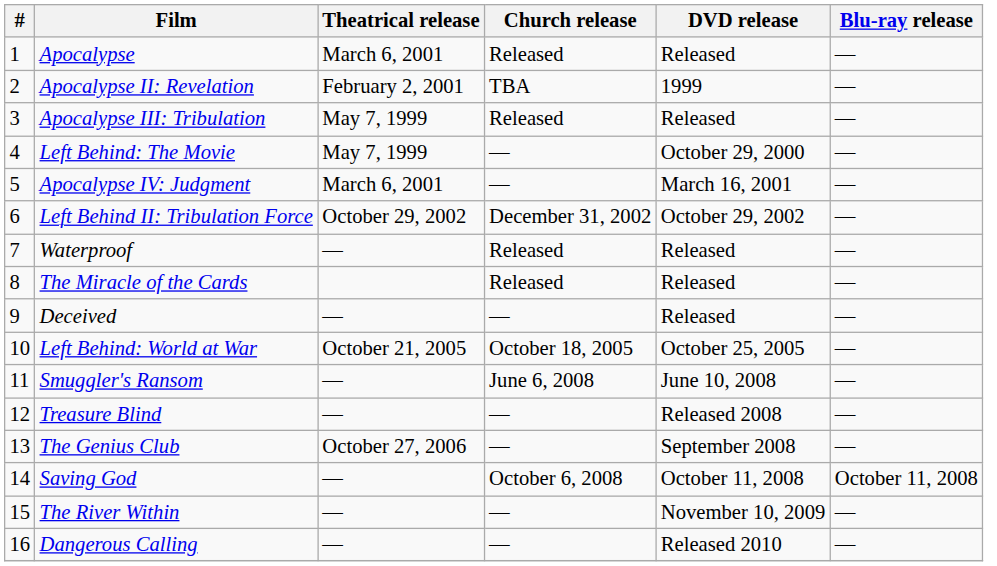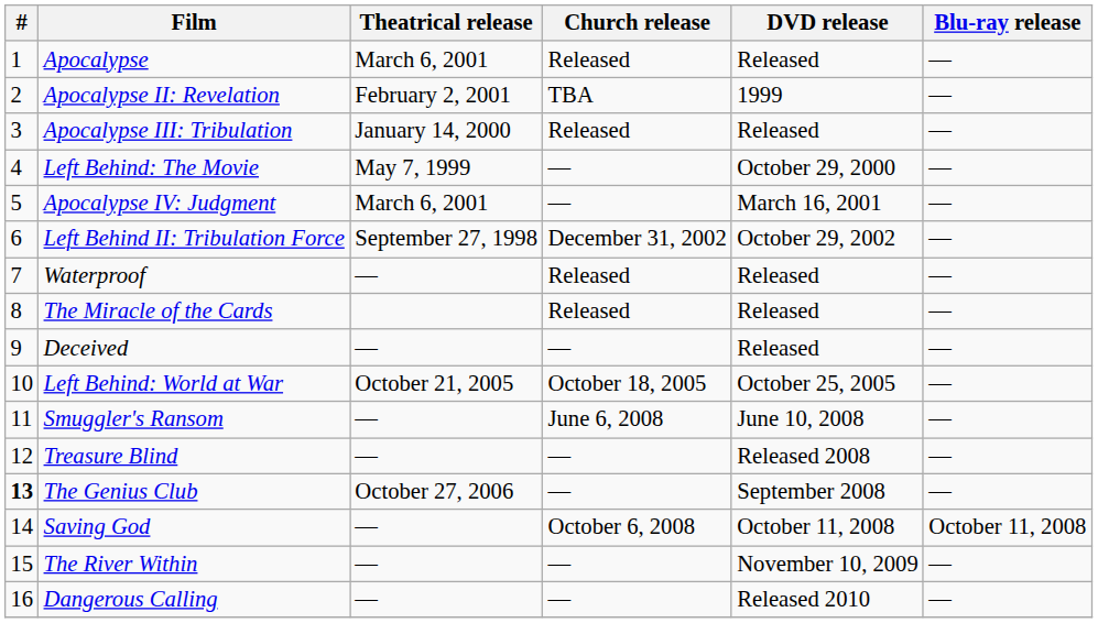Apocalypse III: Tribulation | Theatrical release: May 7, 1999 -> January 14, 2000
Left Behind II: Tribulation Force | Theatrical release: October 29, 2002 -> September 27, 1998
The Genius Club | #: normal -> bold
